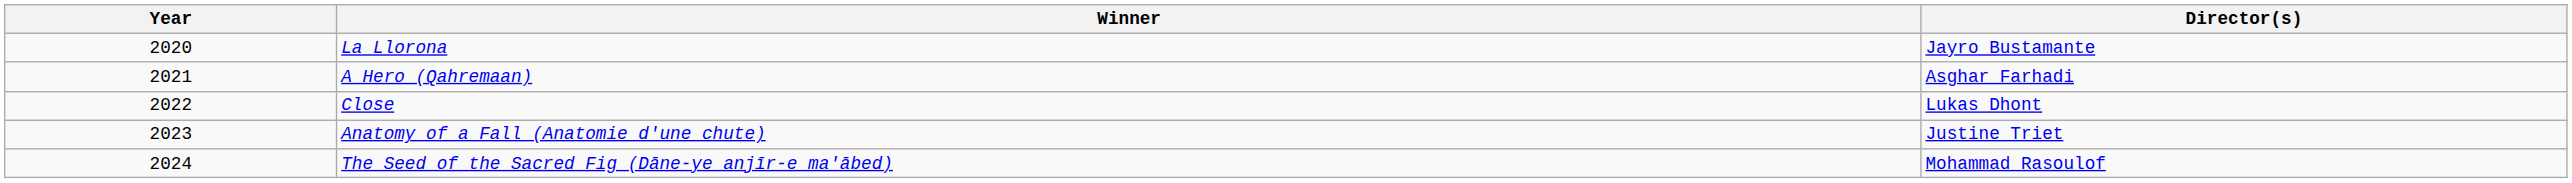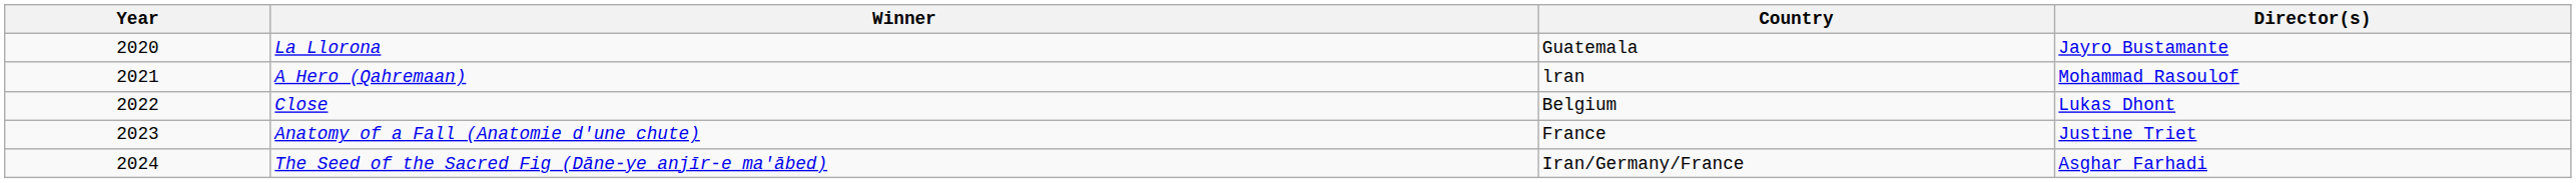+ column: Country | Guatemala | lran | Belgium | France | Iran/Germany/France
A Hero (Qahremaan) | Director(s): Asghar Farhadi -> Mohammad Rasoulof
The Seed of the Sacred Fig (Dāne-ye anjīr-e ma'ābed) | Director(s): Mohammad Rasoulof -> Asghar Farhadi
